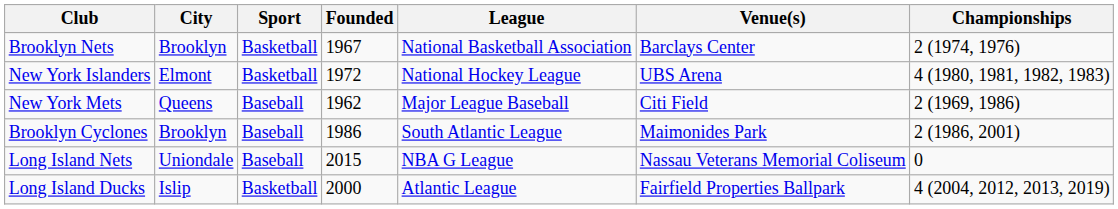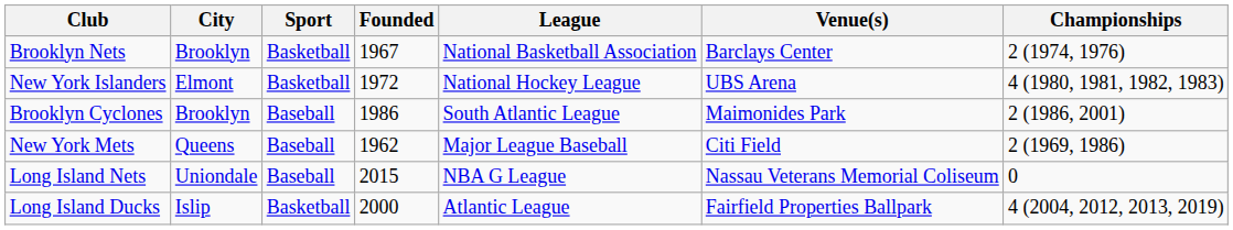rows swapped: New York Mets <-> Brooklyn Cyclones
